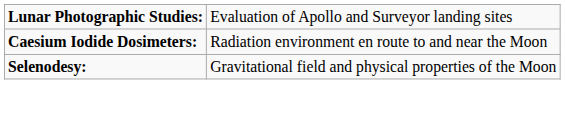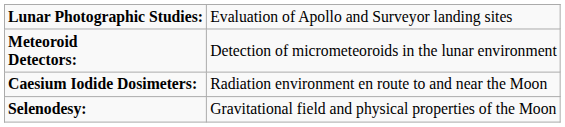+ row: Meteoroid Detectors: | Detection of micrometeoroids in the lunar environment
